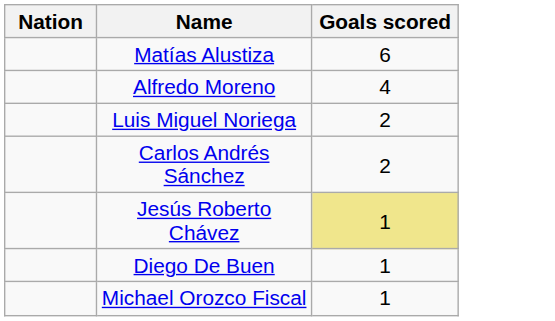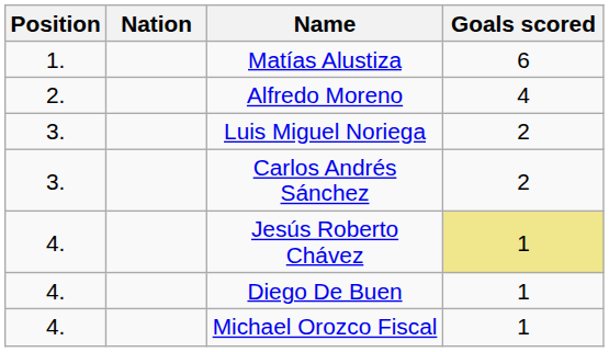+ column: Position | 1. | 2. | 3. | 3. | 4. | 4. | 4.
